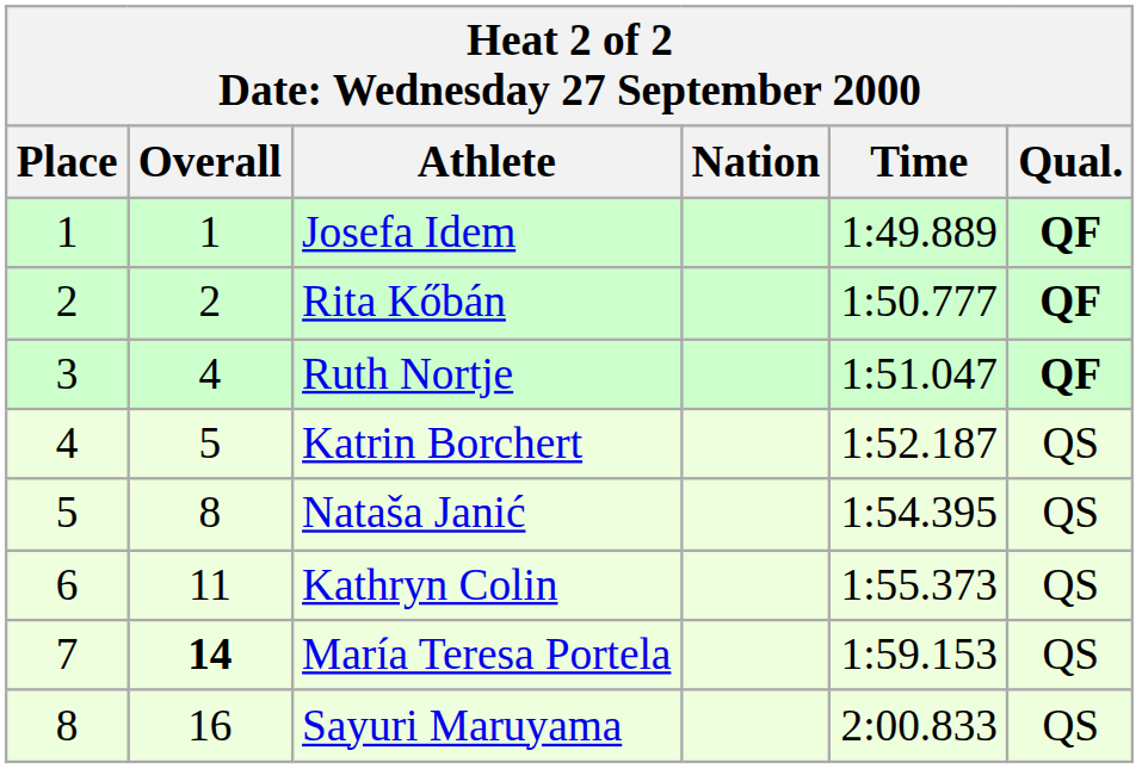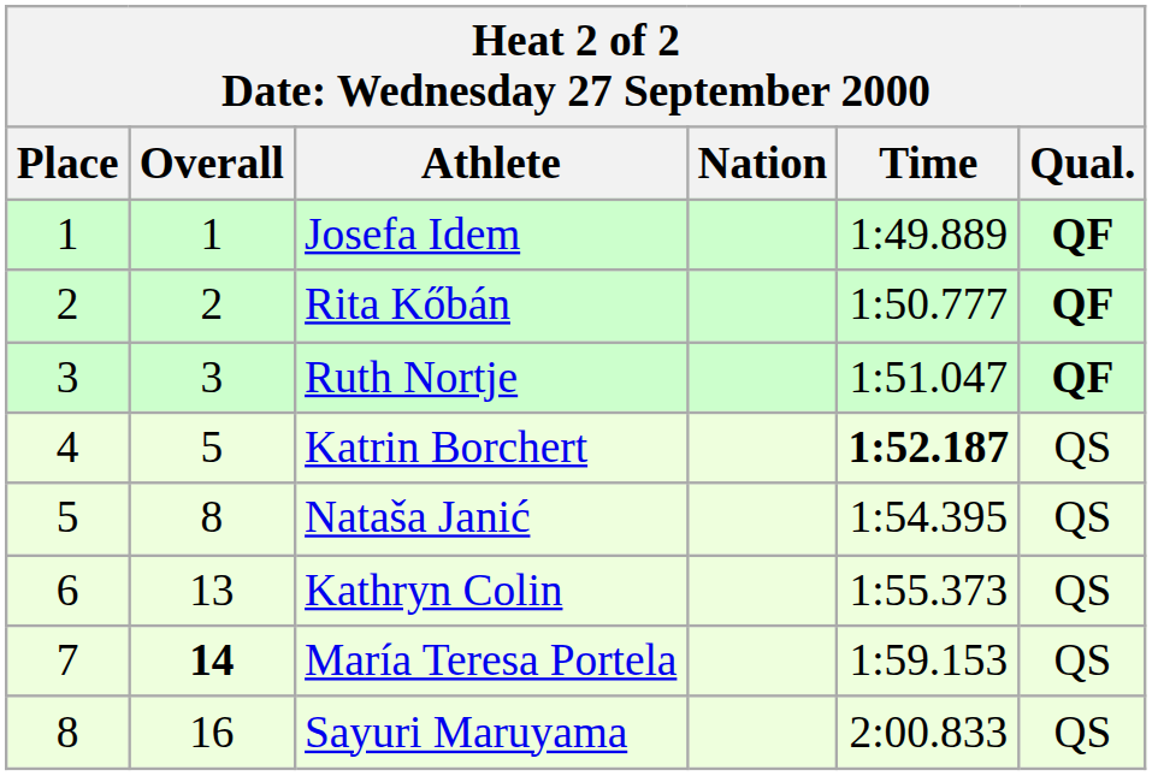Ruth Nortje | Overall: 4 -> 3
Katrin Borchert | Time: normal -> bold
Kathryn Colin | Overall: 11 -> 13
